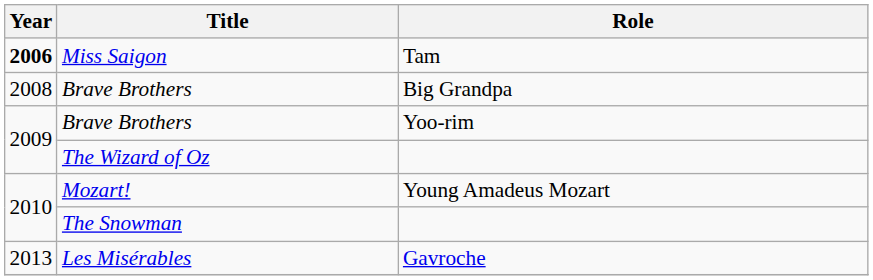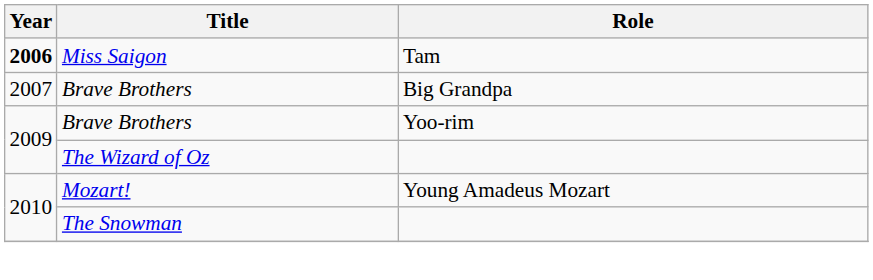Brave Brothers / Big Grandpa | Year: 2008 -> 2007
- row: 2013 | Les Misérables | Gavroche
